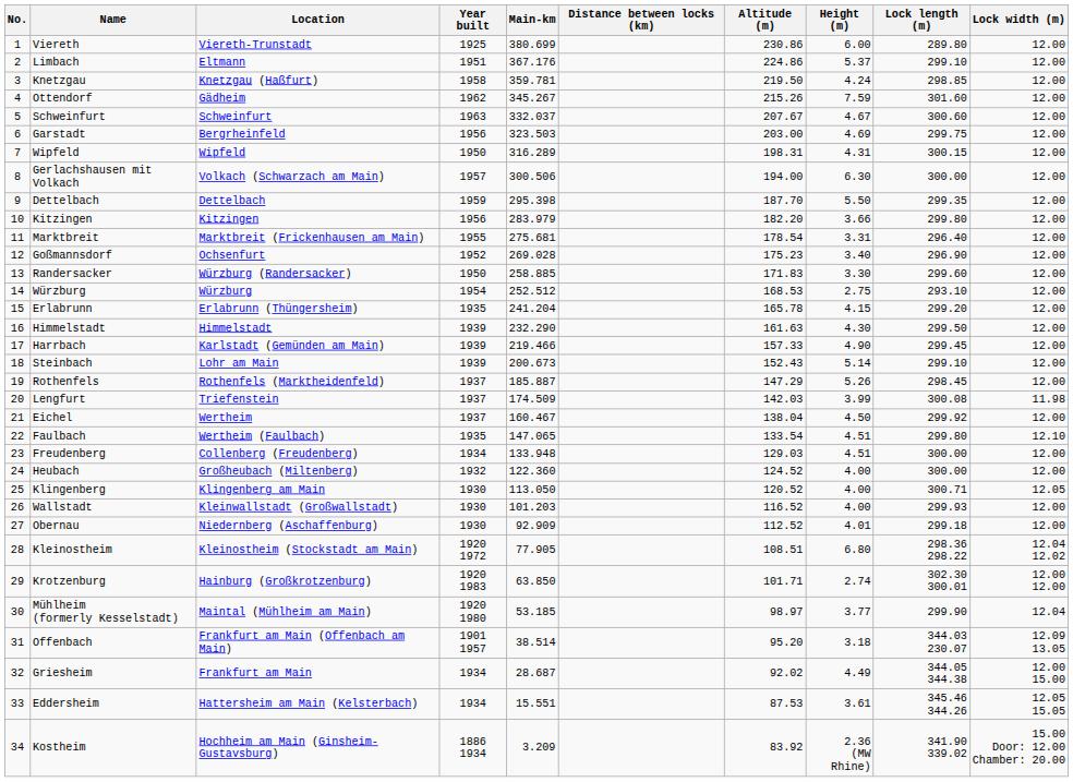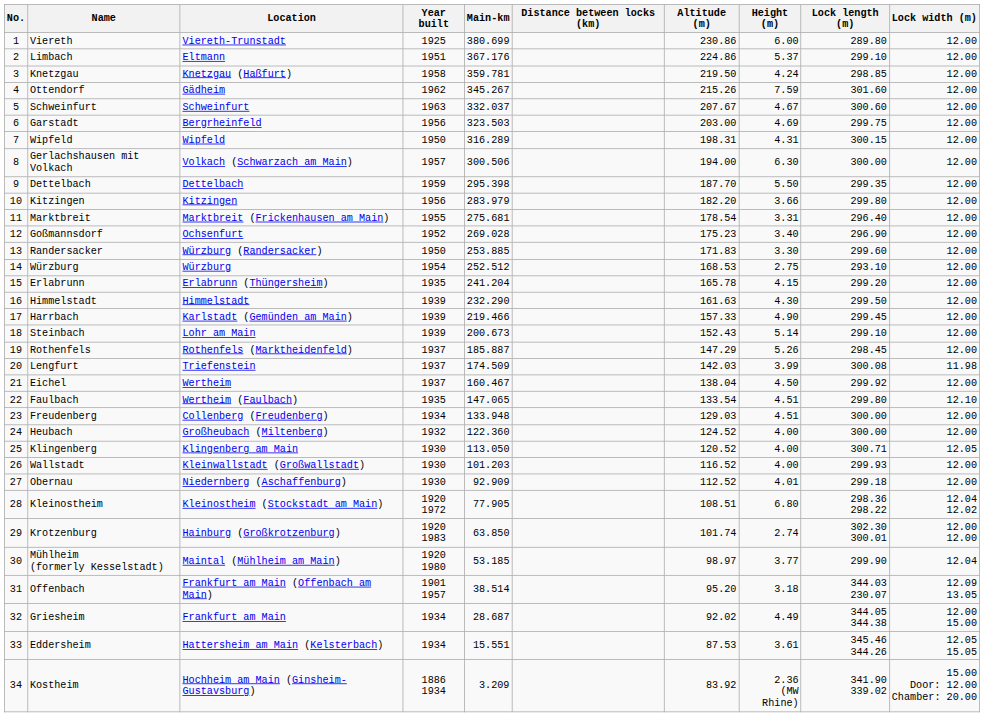Randersacker | Main-km: 258.885 -> 253.885
Krotzenburg | Altitude (m): 101.71 -> 101.74
